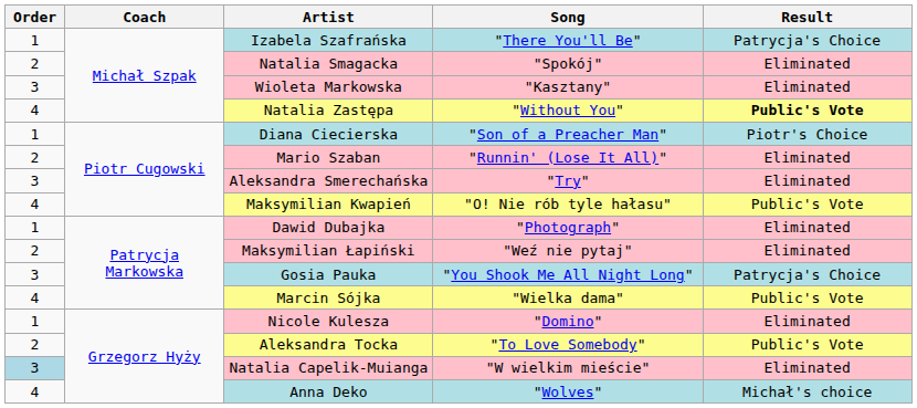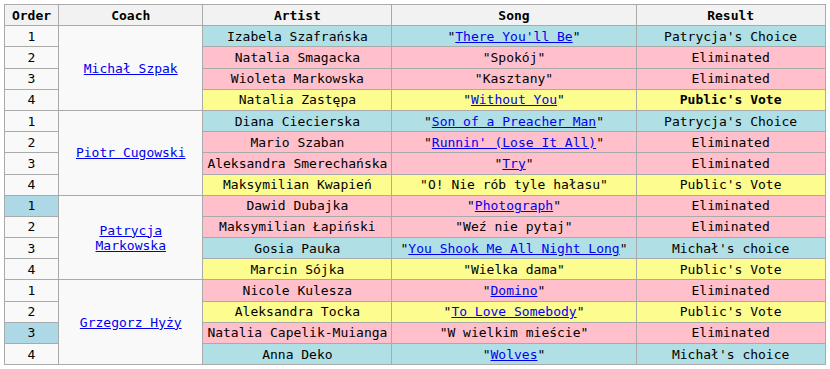Diana Ciecierska | Result: Piotr's Choice -> Patrycja's Choice
Dawid Dubajka | Order: no background -> lightblue background
Gosia Pauka | Result: Patrycja's Choice -> Michał's choice
